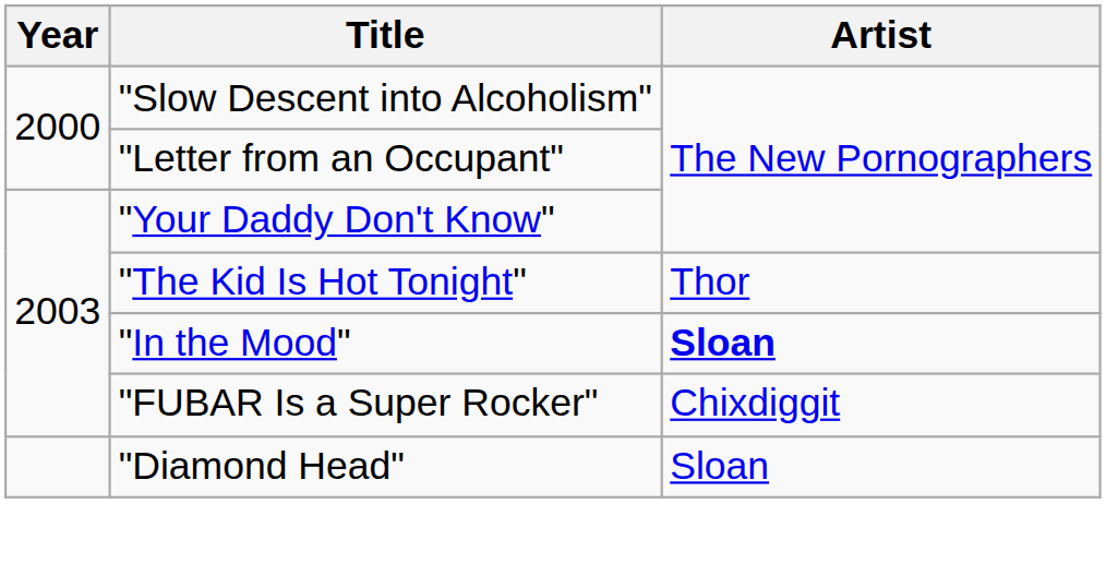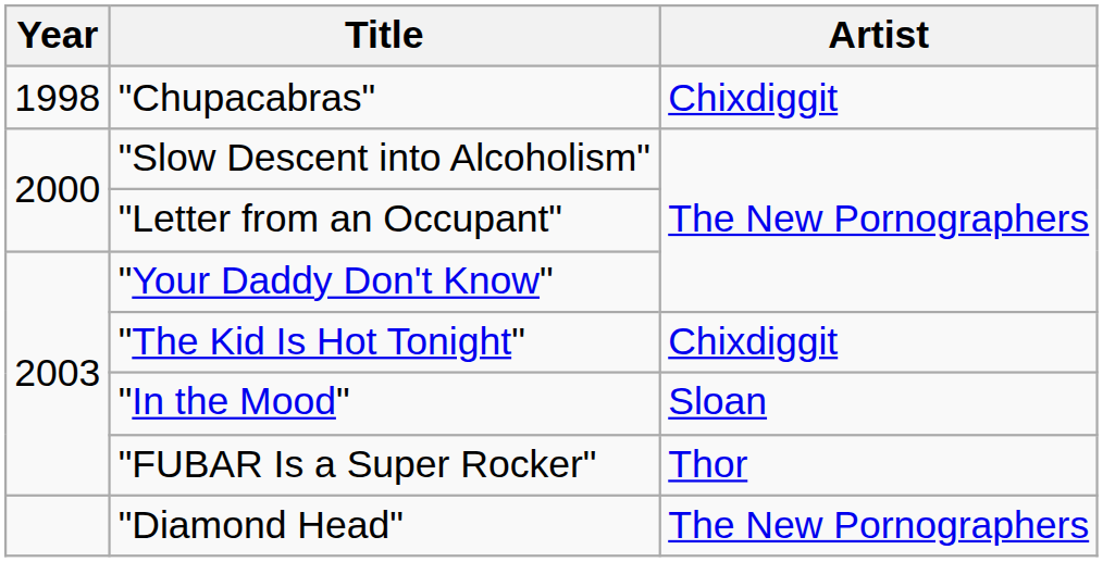+ row: 1998 | "Chupacabras" | Chixdiggit
"The Kid Is Hot Tonight" | Artist: Thor -> Chixdiggit
"In the Mood" | Artist: bold -> normal
"FUBAR Is a Super Rocker" | Artist: Chixdiggit -> Thor
"Diamond Head" | Artist: Sloan -> The New Pornographers
